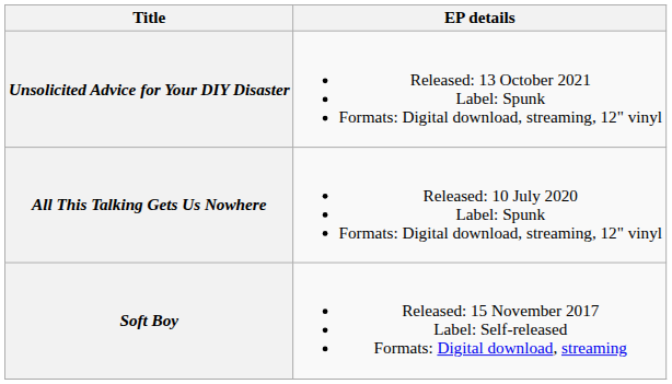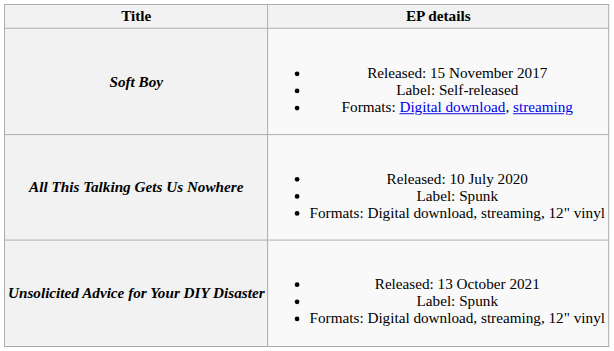rows swapped: Soft Boy <-> Unsolicited Advice for Your DIY Disaster
